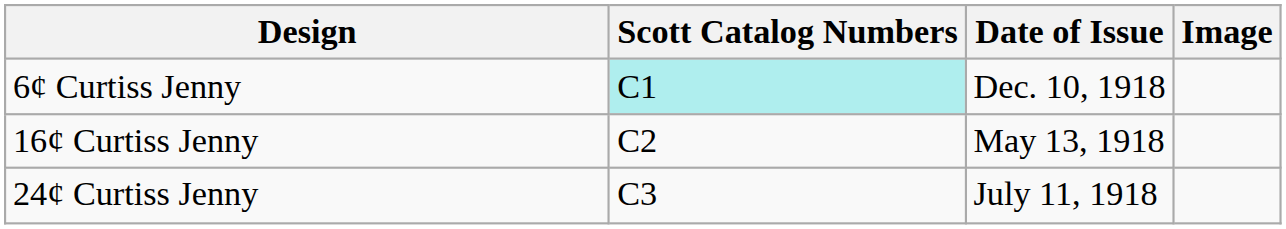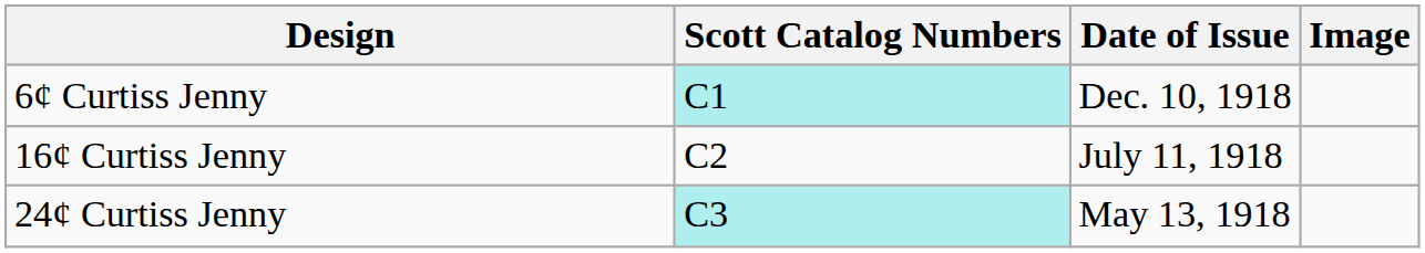16¢ Curtiss Jenny | Date of Issue: May 13, 1918 -> July 11, 1918
24¢ Curtiss Jenny | Scott Catalog Numbers: no background -> paleturquoise background
24¢ Curtiss Jenny | Date of Issue: July 11, 1918 -> May 13, 1918
